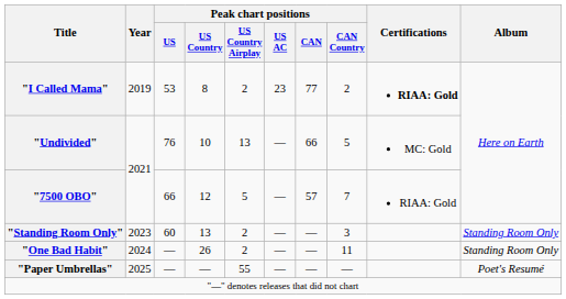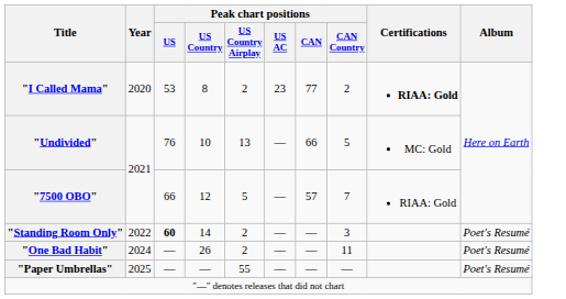"I Called Mama" | Year: 2019 -> 2020
"Standing Room Only" | Year: 2023 -> 2022
"Standing Room Only" | Peak chart positions / US: normal -> bold
"Standing Room Only" | Peak chart positions / US Country: 13 -> 14
"Standing Room Only" | Album: Standing Room Only -> Poet's Resumé
"One Bad Habit" | Album: Standing Room Only -> Poet's Resumé
